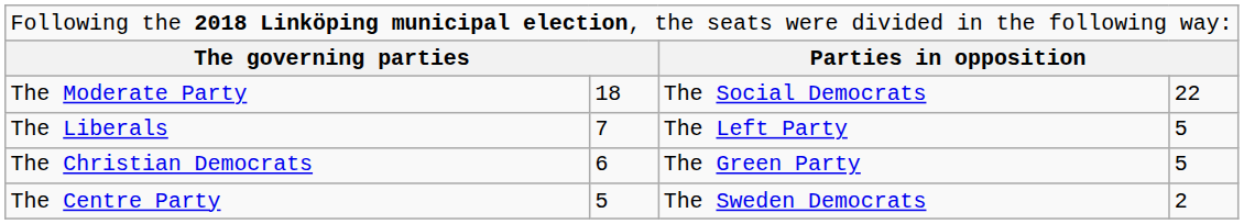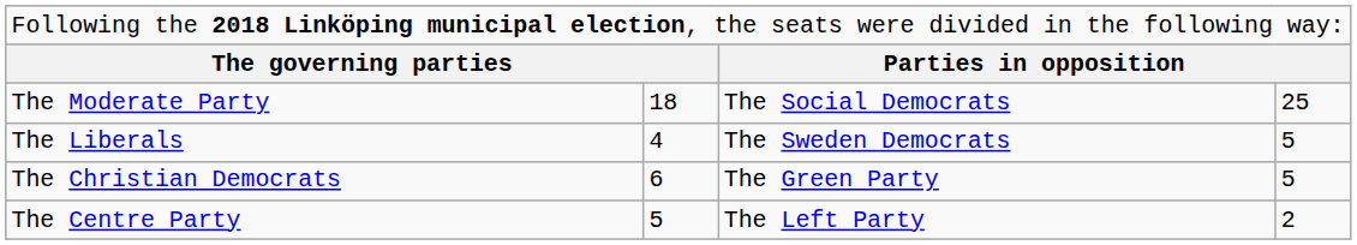The Moderate Party | column 4: 22 -> 25
The Liberals | column 2: 7 -> 4
The Liberals | column 3: The Left Party -> The Sweden Democrats
The Centre Party | column 3: The Sweden Democrats -> The Left Party
